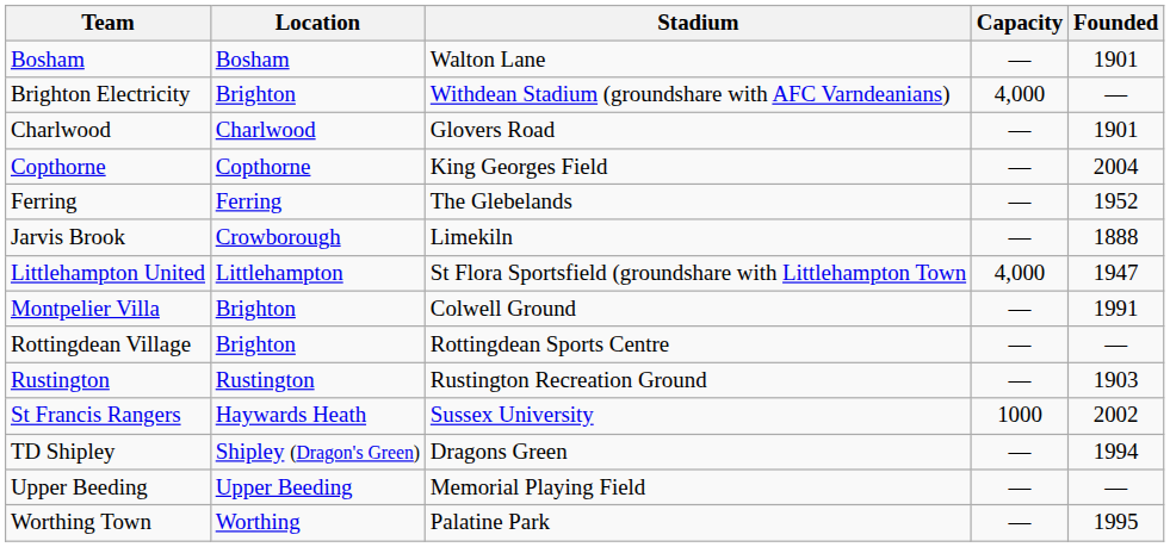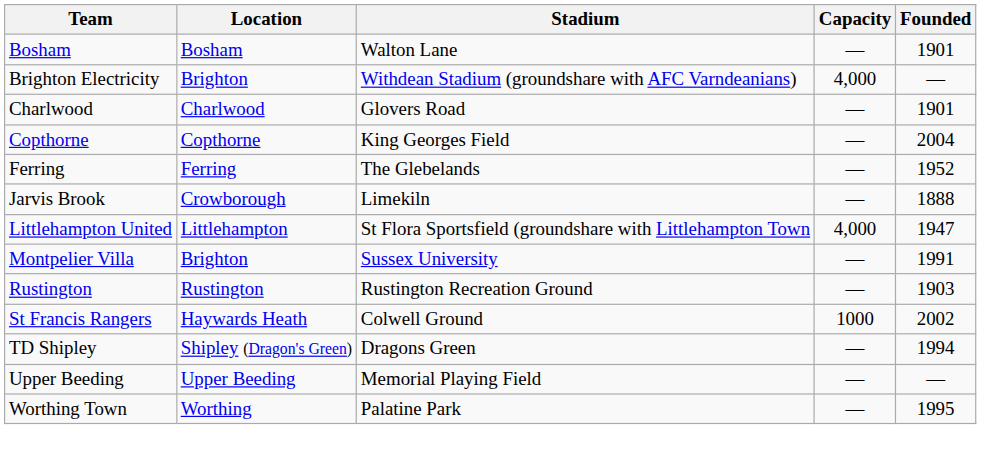Montpelier Villa | Stadium: Colwell Ground -> Sussex University
- row: Rottingdean Village | Brighton | Rottingdean Sports Centre | — | —
St Francis Rangers | Stadium: Sussex University -> Colwell Ground
